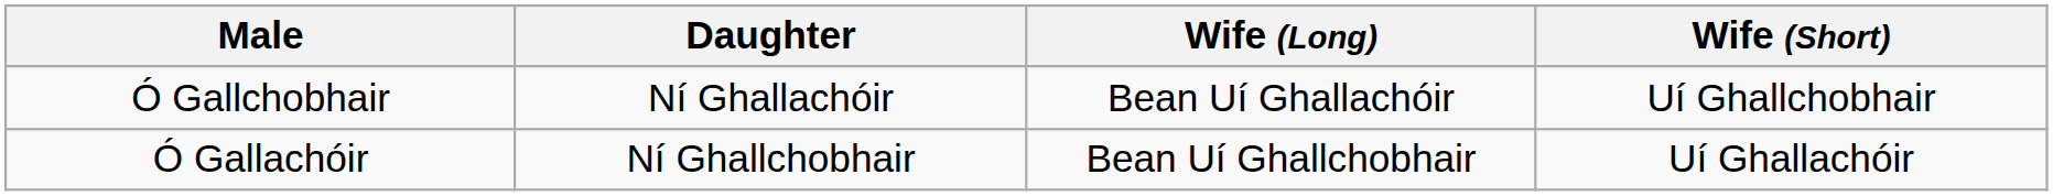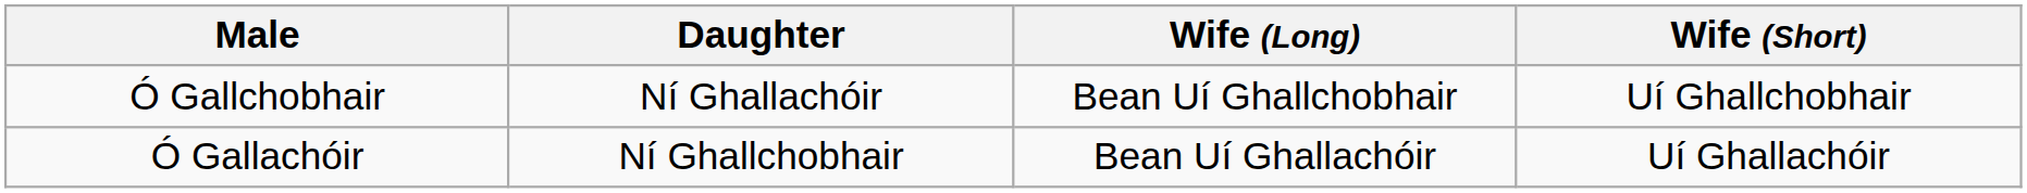Ó Gallchobhair | Wife (Long): Bean Uí Ghallachóir -> Bean Uí Ghallchobhair
Ó Gallachóir | Wife (Long): Bean Uí Ghallchobhair -> Bean Uí Ghallachóir
